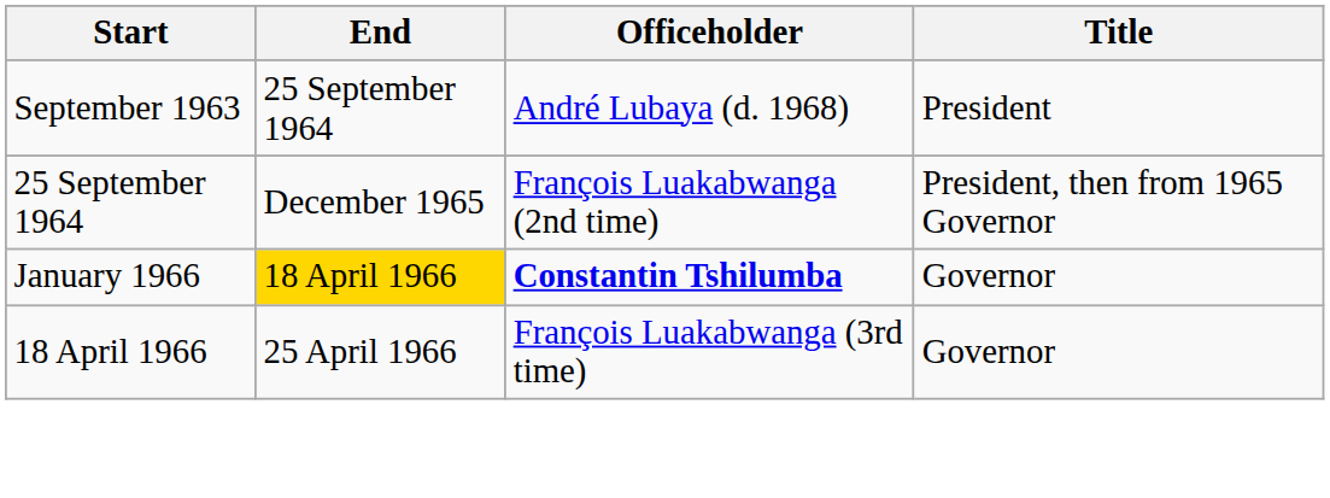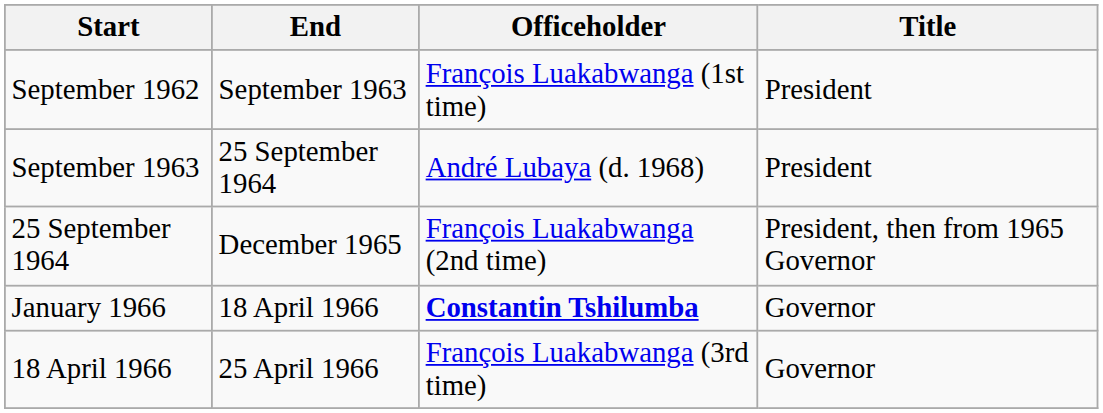+ row: September 1962 | September 1963 | François Luakabwanga (1st time) | President
January 1966 | End: gold background -> no background
